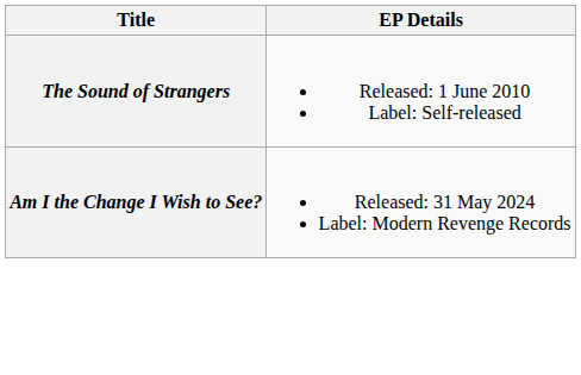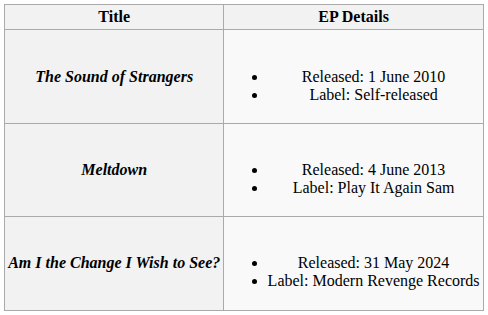+ row: Meltdown | Released: 4 June 2013 Label: Play It Again Sam
